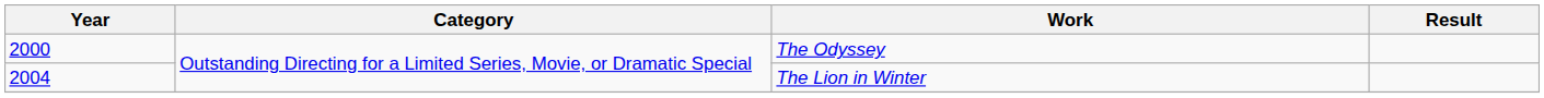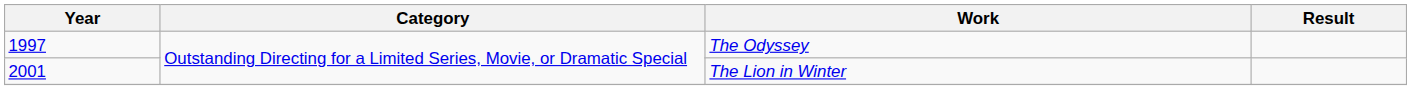The Odyssey | Year: 2000 -> 1997
The Lion in Winter | Year: 2004 -> 2001
